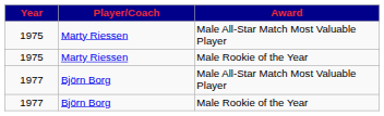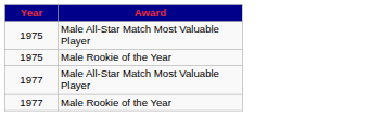- column: Player/Coach | Marty Riessen | Marty Riessen | Björn Borg | Björn Borg
